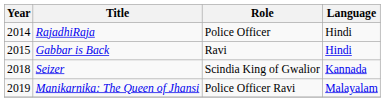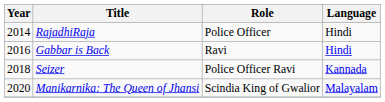Gabbar is Back | Year: 2015 -> 2016
Seizer | Role: Scindia King of Gwalior -> Police Officer Ravi
Manikarnika: The Queen of Jhansi | Year: 2019 -> 2020
Manikarnika: The Queen of Jhansi | Role: Police Officer Ravi -> Scindia King of Gwalior
